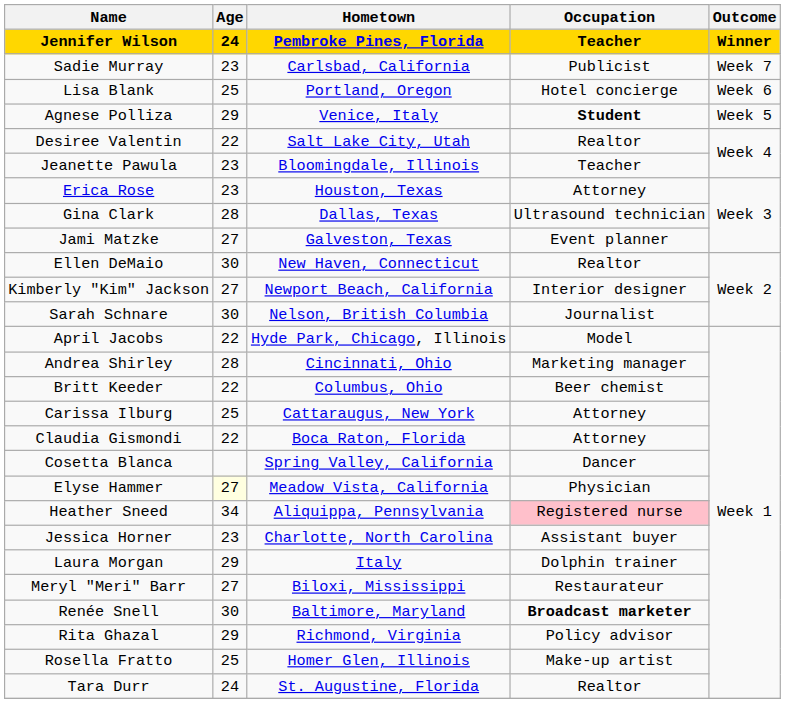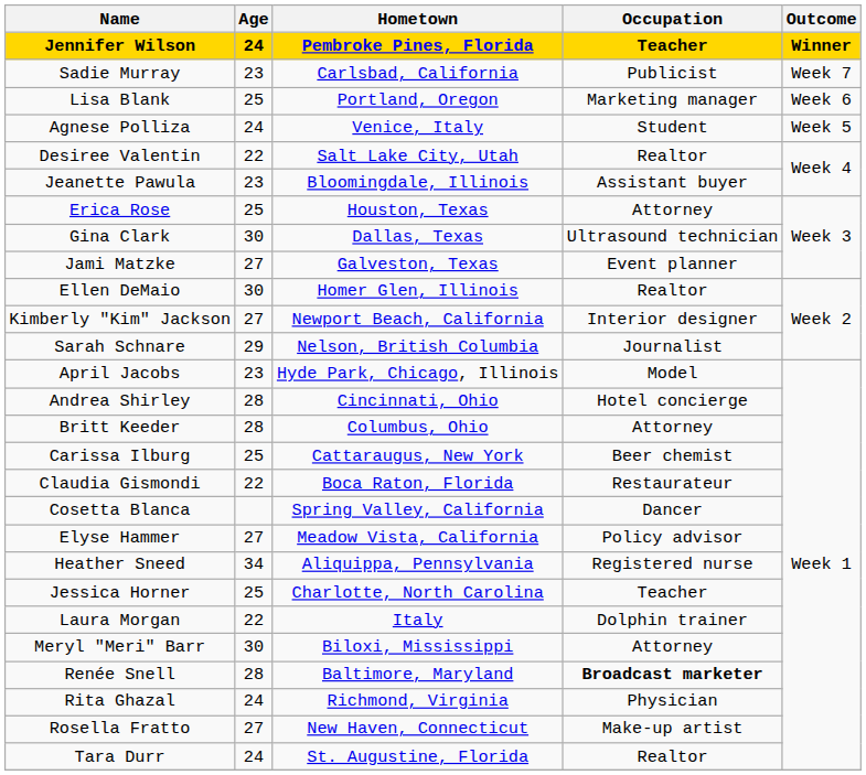Lisa Blank | Occupation: Hotel concierge -> Marketing manager
Agnese Polliza | Age: 29 -> 24
Agnese Polliza | Occupation: bold -> normal
Jeanette Pawula | Occupation: Teacher -> Assistant buyer
Erica Rose | Age: 23 -> 25
Gina Clark | Age: 28 -> 30
Ellen DeMaio | Hometown: New Haven, Connecticut -> Homer Glen, Illinois
Sarah Schnare | Age: 30 -> 29
April Jacobs | Age: 22 -> 23
Andrea Shirley | Occupation: Marketing manager -> Hotel concierge
Britt Keeder | Age: 22 -> 28
Britt Keeder | Occupation: Beer chemist -> Attorney
Carissa Ilburg | Occupation: Attorney -> Beer chemist
Claudia Gismondi | Occupation: Attorney -> Restaurateur
Elyse Hammer | Age: lightyellow background -> no background
Elyse Hammer | Occupation: Physician -> Policy advisor
Heather Sneed | Occupation: pink background -> no background
Jessica Horner | Age: 23 -> 25
Jessica Horner | Occupation: Assistant buyer -> Teacher
Laura Morgan | Age: 29 -> 22
Meryl "Meri" Barr | Age: 27 -> 30
Meryl "Meri" Barr | Occupation: Restaurateur -> Attorney
Renée Snell | Age: 30 -> 28
Rita Ghazal | Age: 29 -> 24
Rita Ghazal | Occupation: Policy advisor -> Physician
Rosella Fratto | Age: 25 -> 27
Rosella Fratto | Hometown: Homer Glen, Illinois -> New Haven, Connecticut
